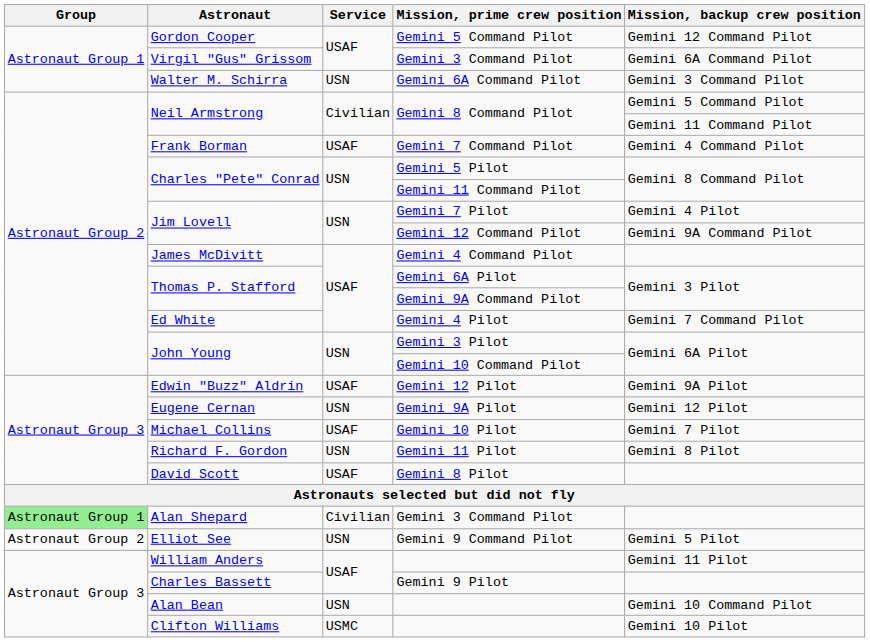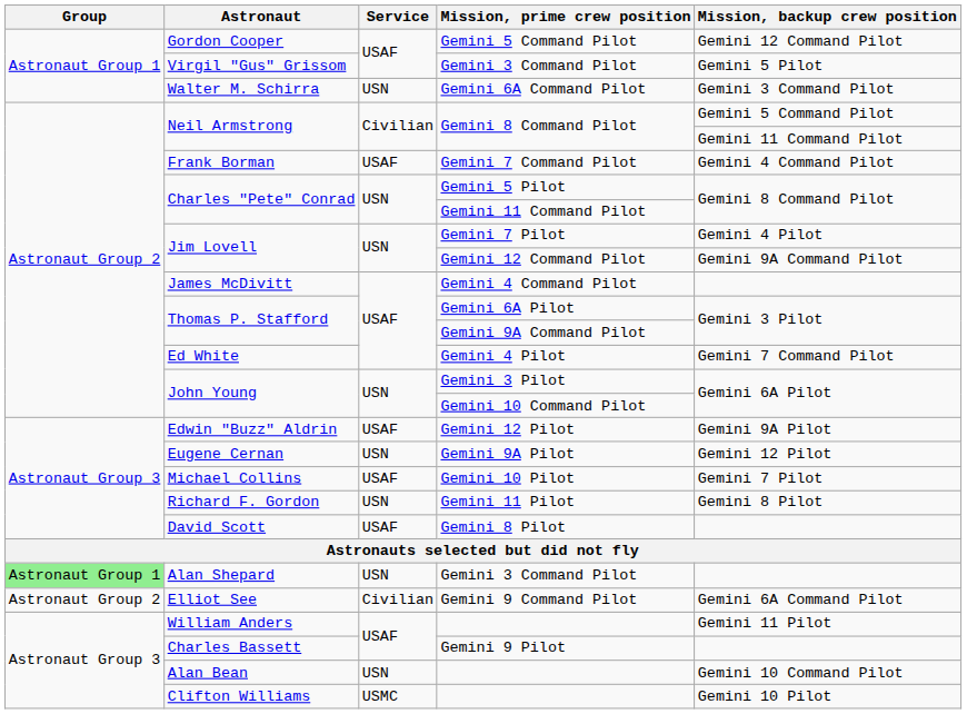Virgil "Gus" Grissom / Gemini 3 Command Pilot | Mission, backup crew position: Gemini 6A Command Pilot -> Gemini 5 Pilot
Alan Shepard / Gemini 3 Command Pilot | Service: Civilian -> USN
Gemini 9 Command Pilot | Service: USN -> Civilian
Gemini 9 Command Pilot | Mission, backup crew position: Gemini 5 Pilot -> Gemini 6A Command Pilot
